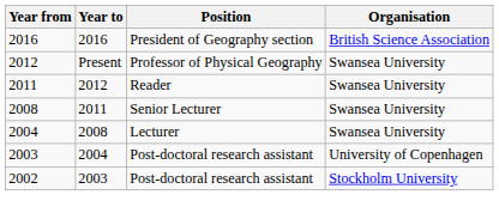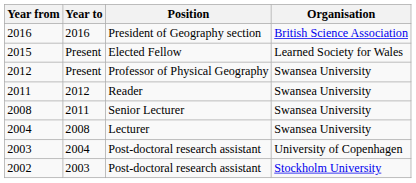+ row: 2015 | Present | Elected Fellow | Learned Society for Wales
